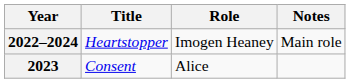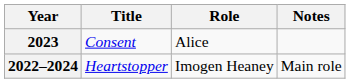rows swapped: 2022–2024 <-> 2023
